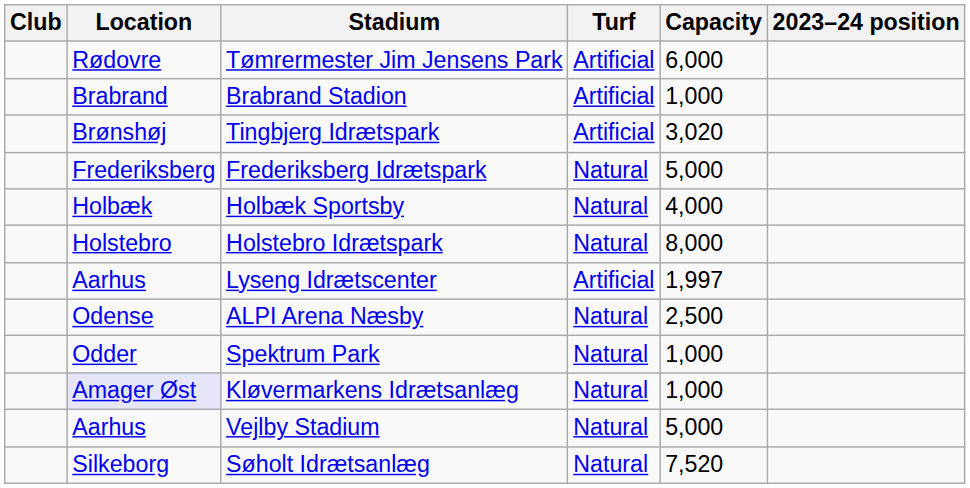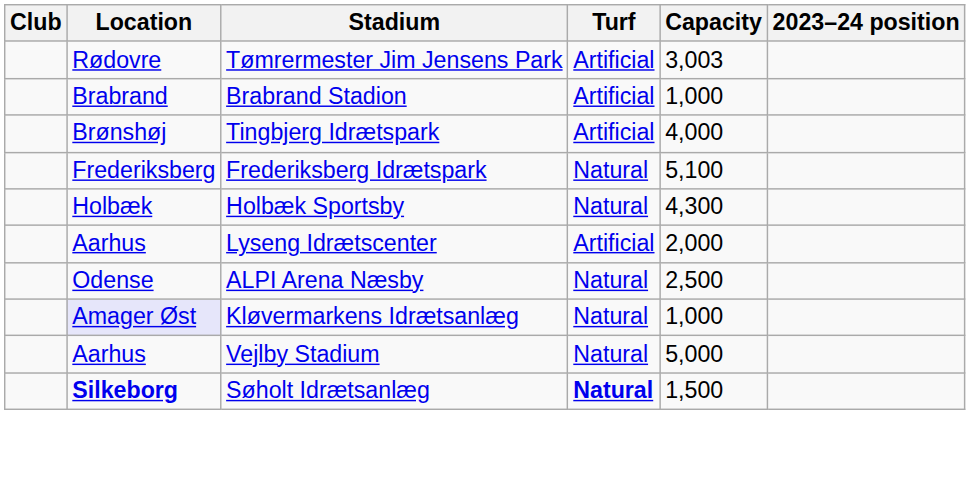Tømrermester Jim Jensens Park | Capacity: 6,000 -> 3,003
Tingbjerg Idrætspark | Capacity: 3,020 -> 4,000
Frederiksberg Idrætspark | Capacity: 5,000 -> 5,100
Holbæk Sportsby | Capacity: 4,000 -> 4,300
- row: Holstebro | Holstebro Idrætspark | Natural | 8,000
Lyseng Idrætscenter | Capacity: 1,997 -> 2,000
- row: Odder | Spektrum Park | Natural | 1,000
Søholt Idrætsanlæg | Location: normal -> bold
Søholt Idrætsanlæg | Turf: normal -> bold
Søholt Idrætsanlæg | Capacity: 7,520 -> 1,500
